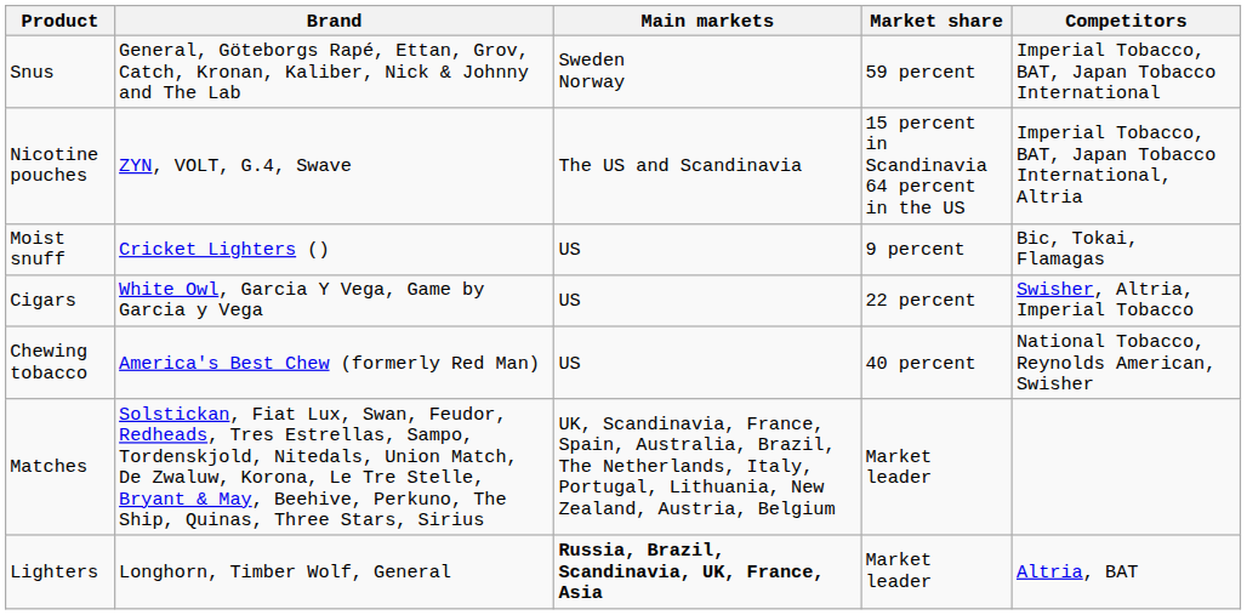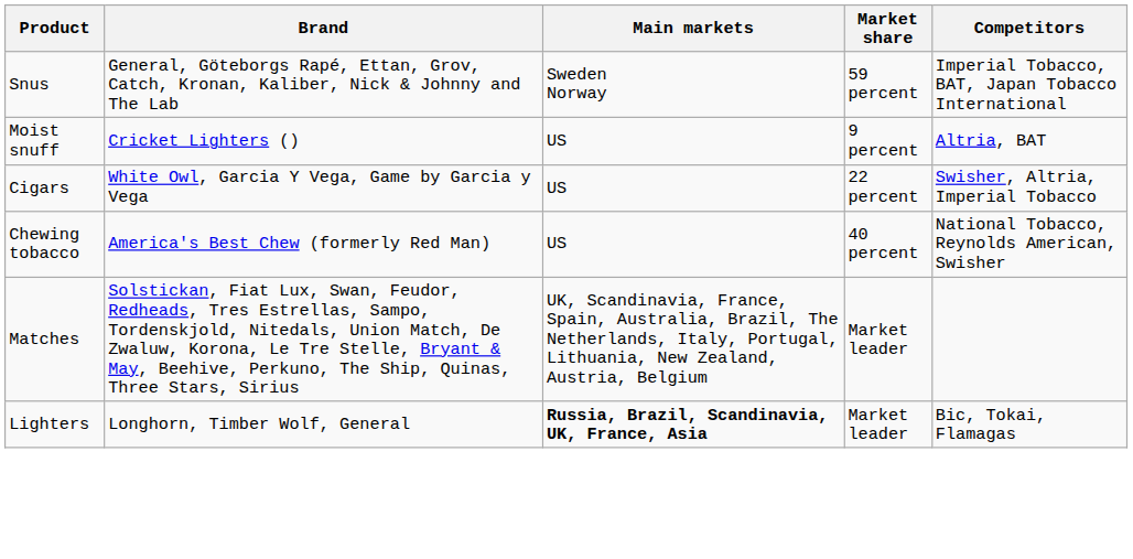- row: Nicotine pouches | ZYN, VOLT, G.4, Swave | The US and Scandinavia | 15 percent in Scandinavia 64 percent in the US | Imperial Tobacco, BAT, Japan Tobacco International, Altria
Moist snuff | Competitors: Bic, Tokai, Flamagas -> Altria, BAT
Lighters | Competitors: Altria, BAT -> Bic, Tokai, Flamagas
